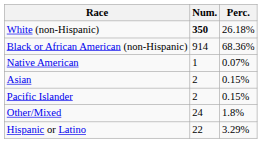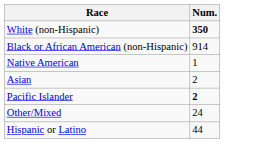- column: Perc. | 26.18% | 68.36% | 0.07% | 0.15% | 0.15% | 1.8% | 3.29%
Pacific Islander | Num.: normal -> bold
Hispanic or Latino | Num.: 22 -> 44
